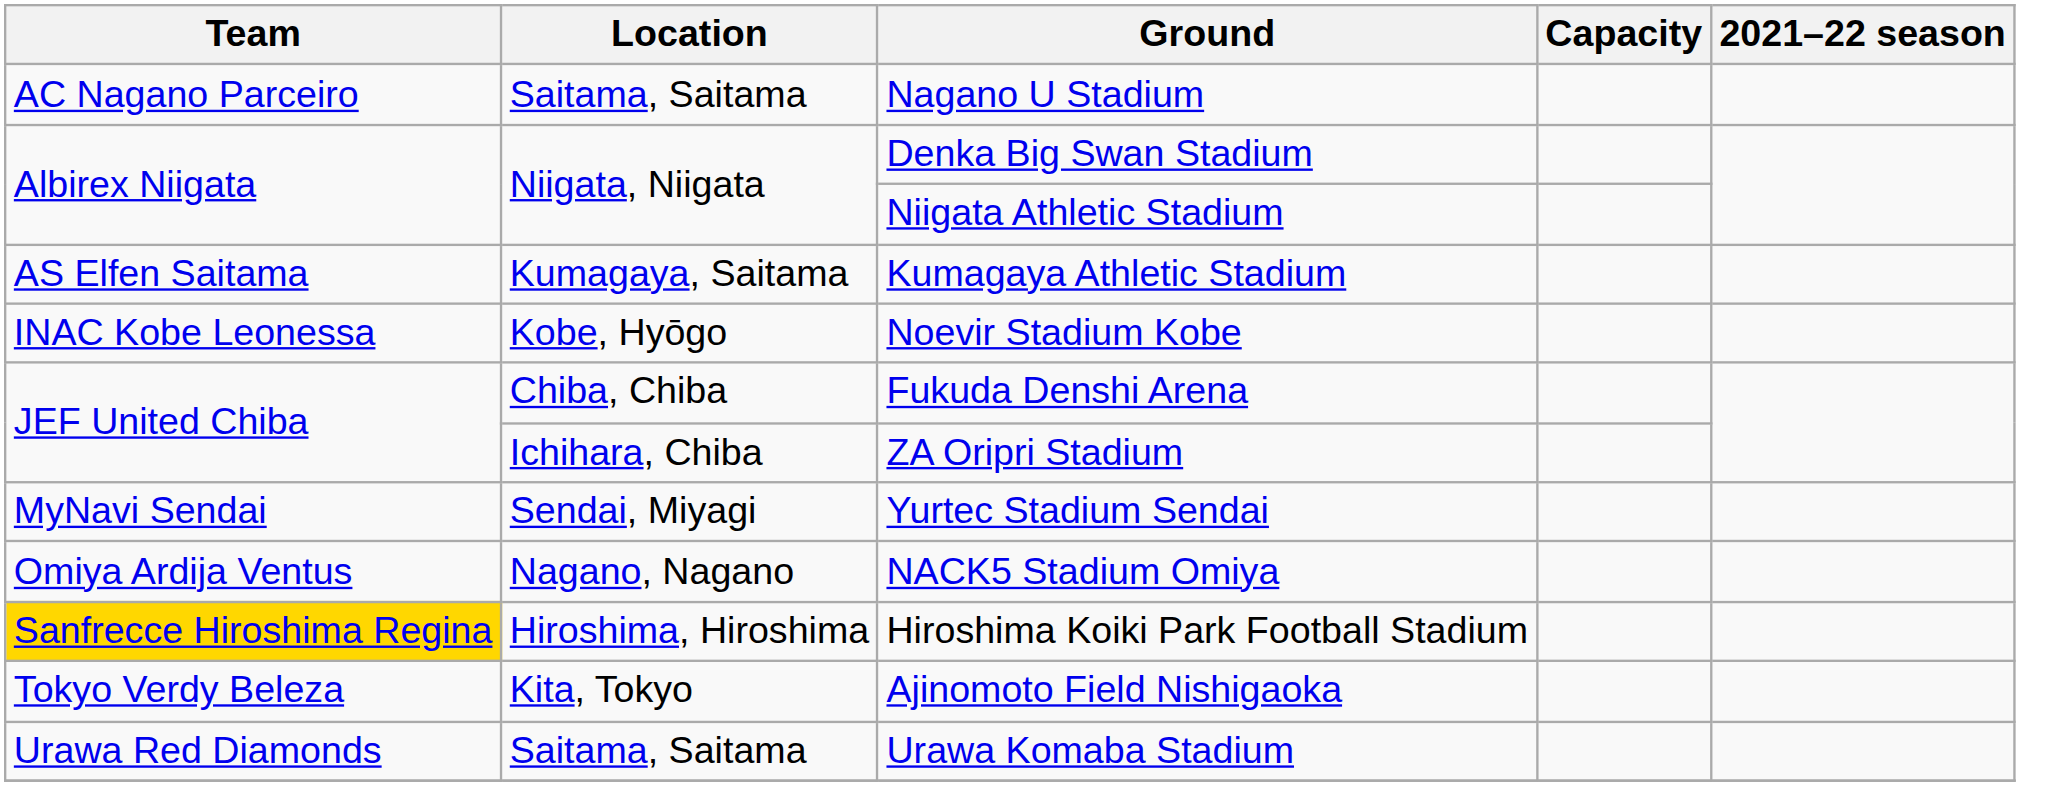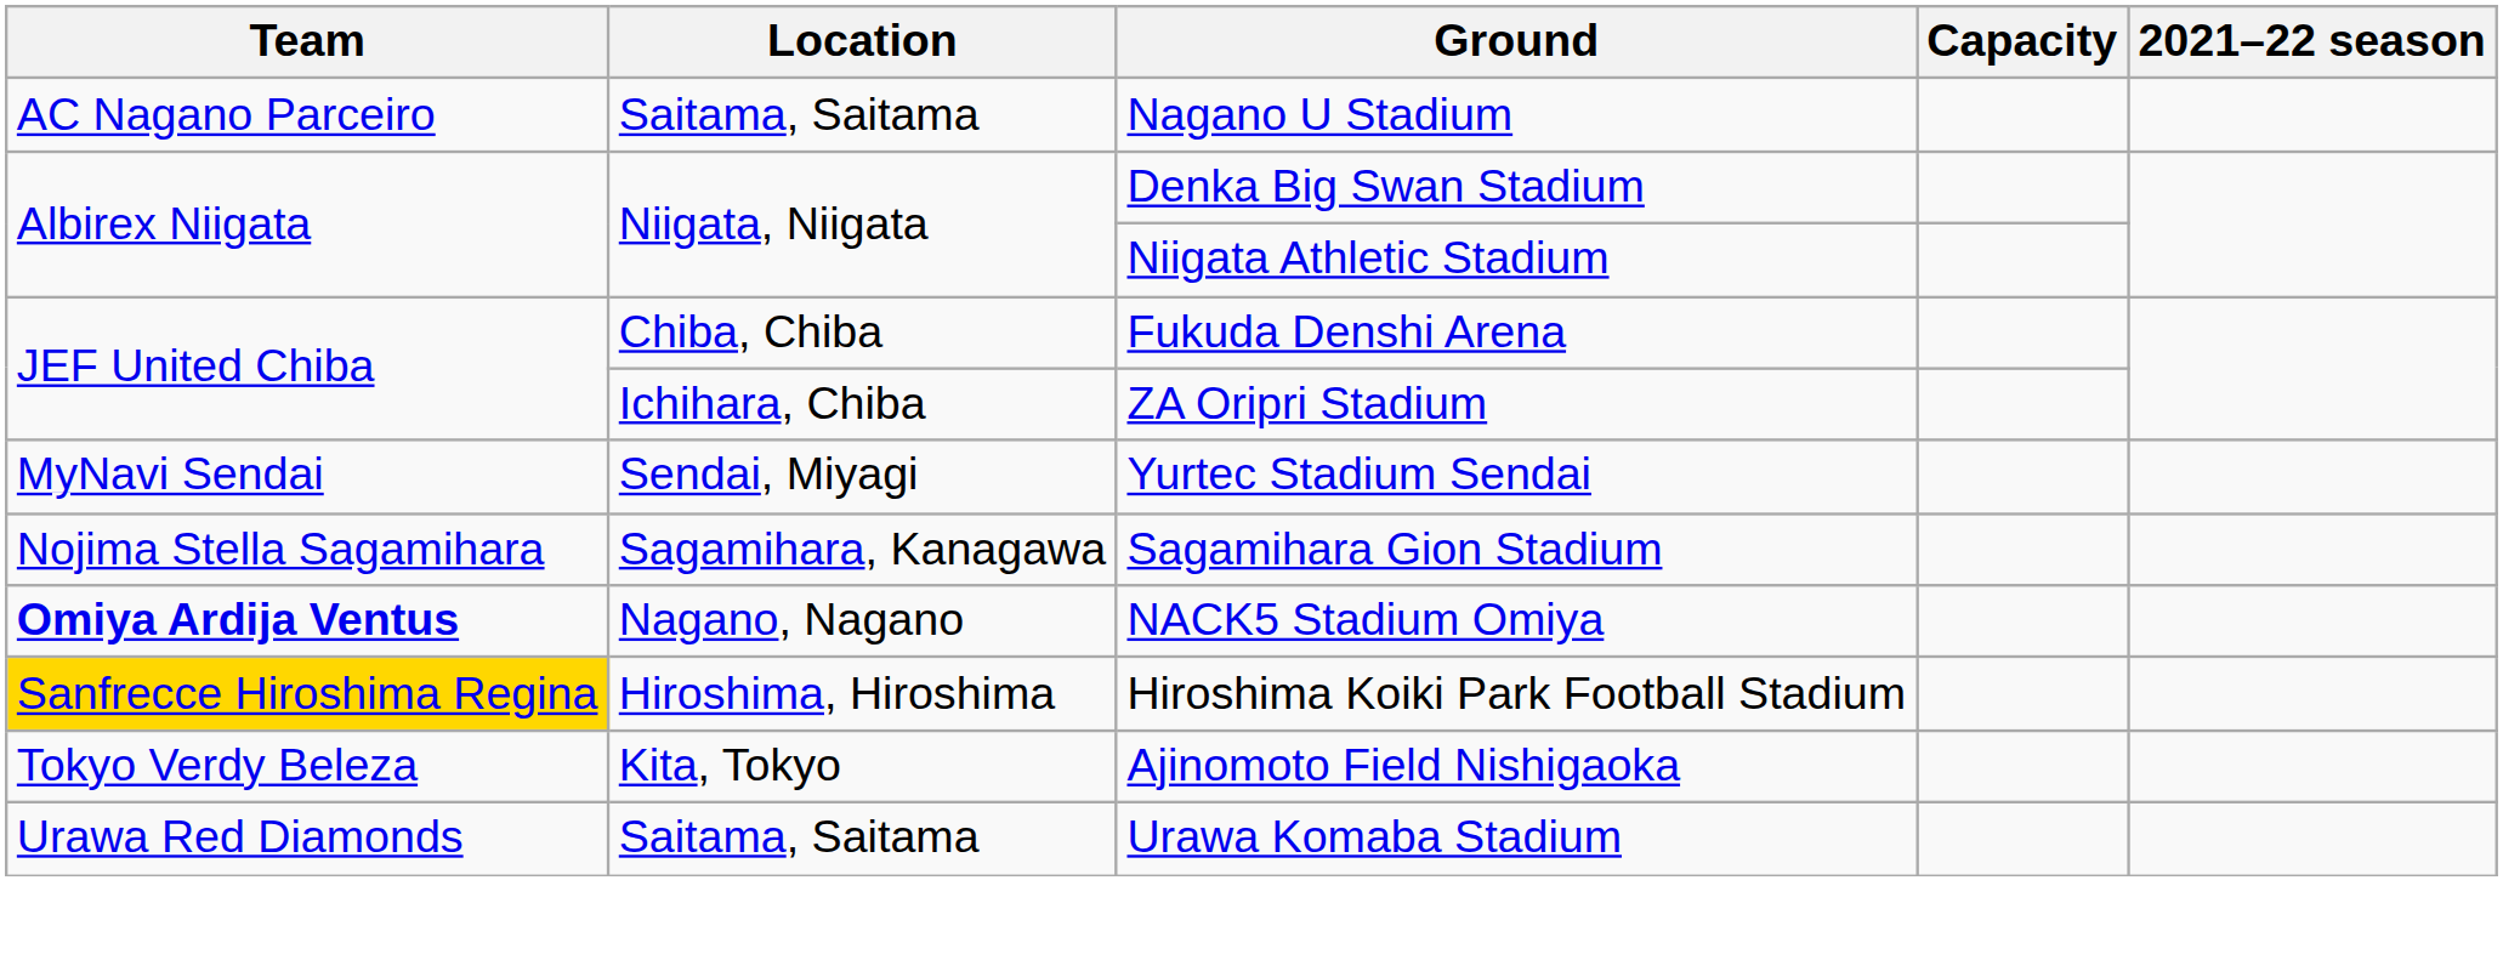- row: AS Elfen Saitama | Kumagaya, Saitama | Kumagaya Athletic Stadium
- row: INAC Kobe Leonessa | Kobe, Hyōgo | Noevir Stadium Kobe
+ row: Nojima Stella Sagamihara | Sagamihara, Kanagawa | Sagamihara Gion Stadium
NACK5 Stadium Omiya | Team: normal -> bold
